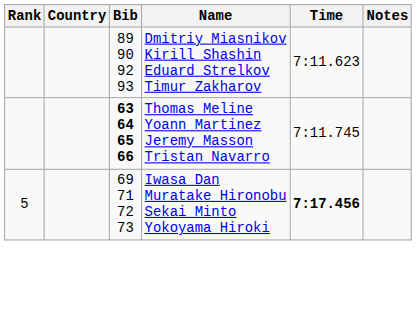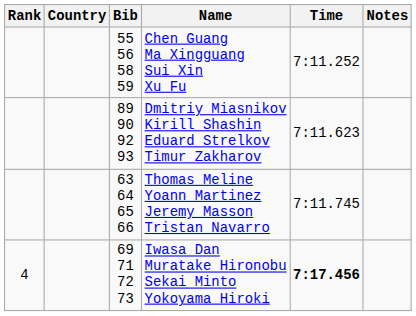+ row: 55 56 58 59 | Chen Guang Ma Xingguang Sui Xin Xu Fu | 7:11.252
Thomas Meline Yoann Martinez Jeremy Masson Tristan Navarro | Bib: bold -> normal
Iwasa Dan Muratake Hironobu Sekai Minto Yokoyama Hiroki | Rank: 5 -> 4
